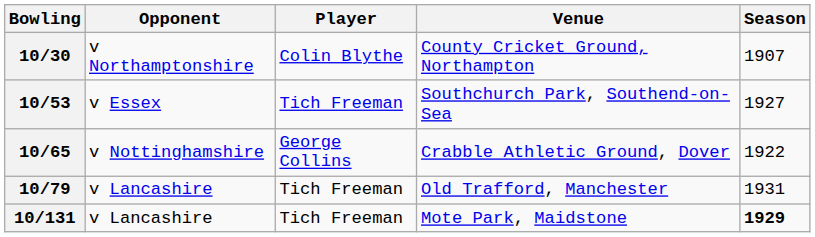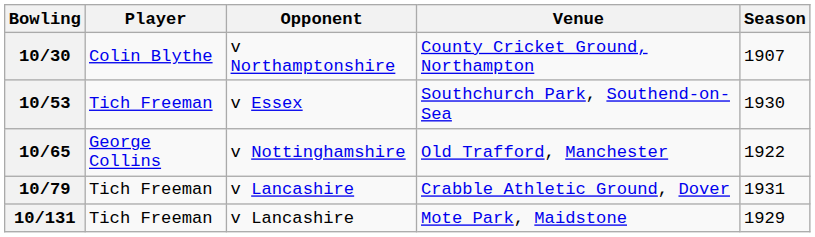columns swapped: Player <-> Opponent
10/53 | Season: 1927 -> 1930
10/65 | Venue: Crabble Athletic Ground, Dover -> Old Trafford, Manchester
10/79 | Venue: Old Trafford, Manchester -> Crabble Athletic Ground, Dover
10/131 | Season: bold -> normal
